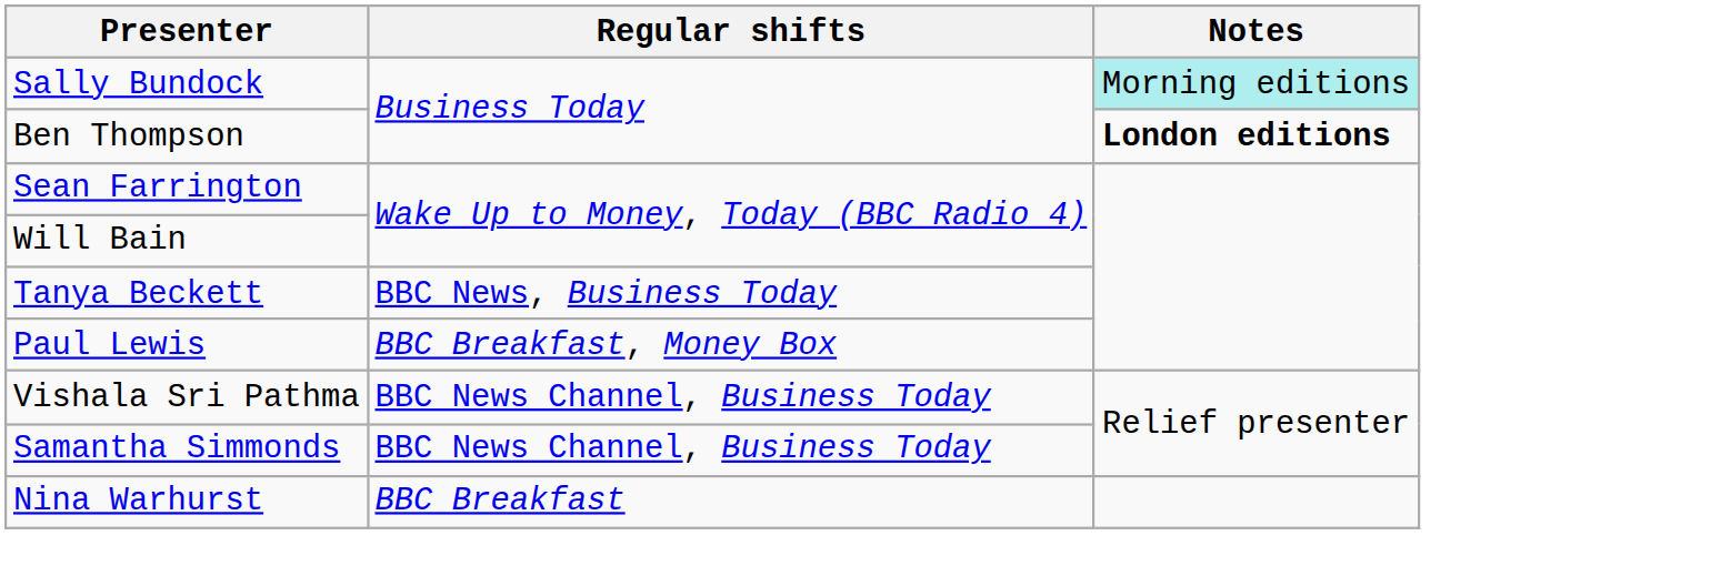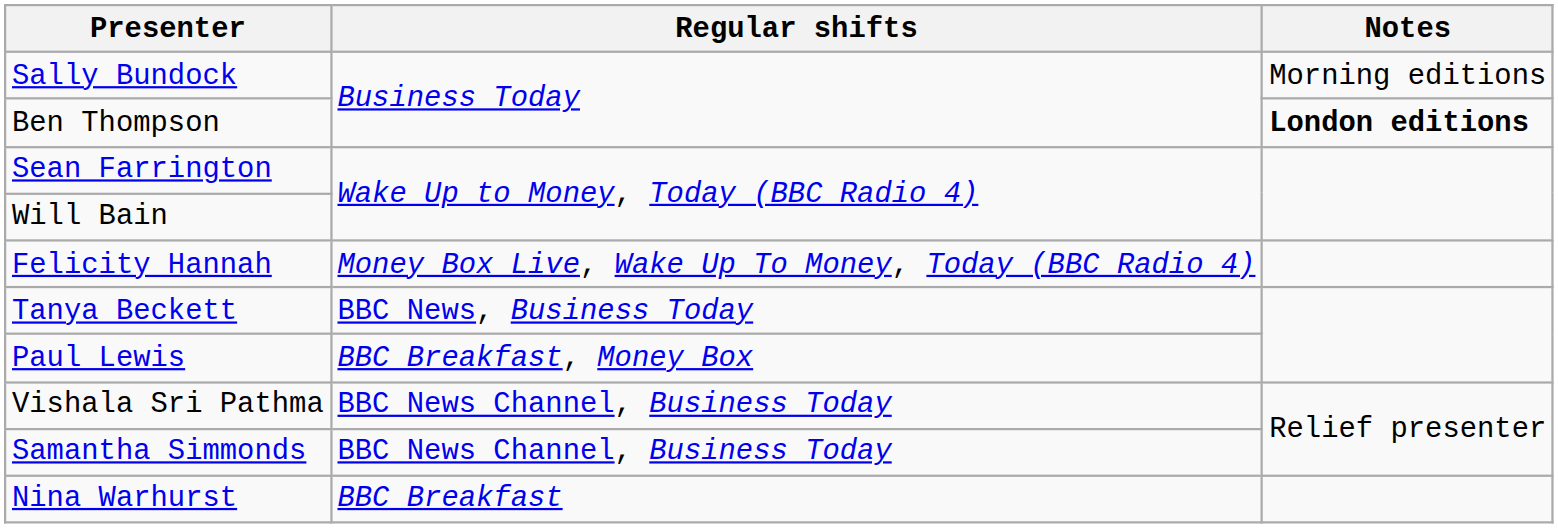Sally Bundock | Notes: paleturquoise background -> no background
+ row: Felicity Hannah | Money Box Live, Wake Up To Money, Today (BBC Radio 4)
